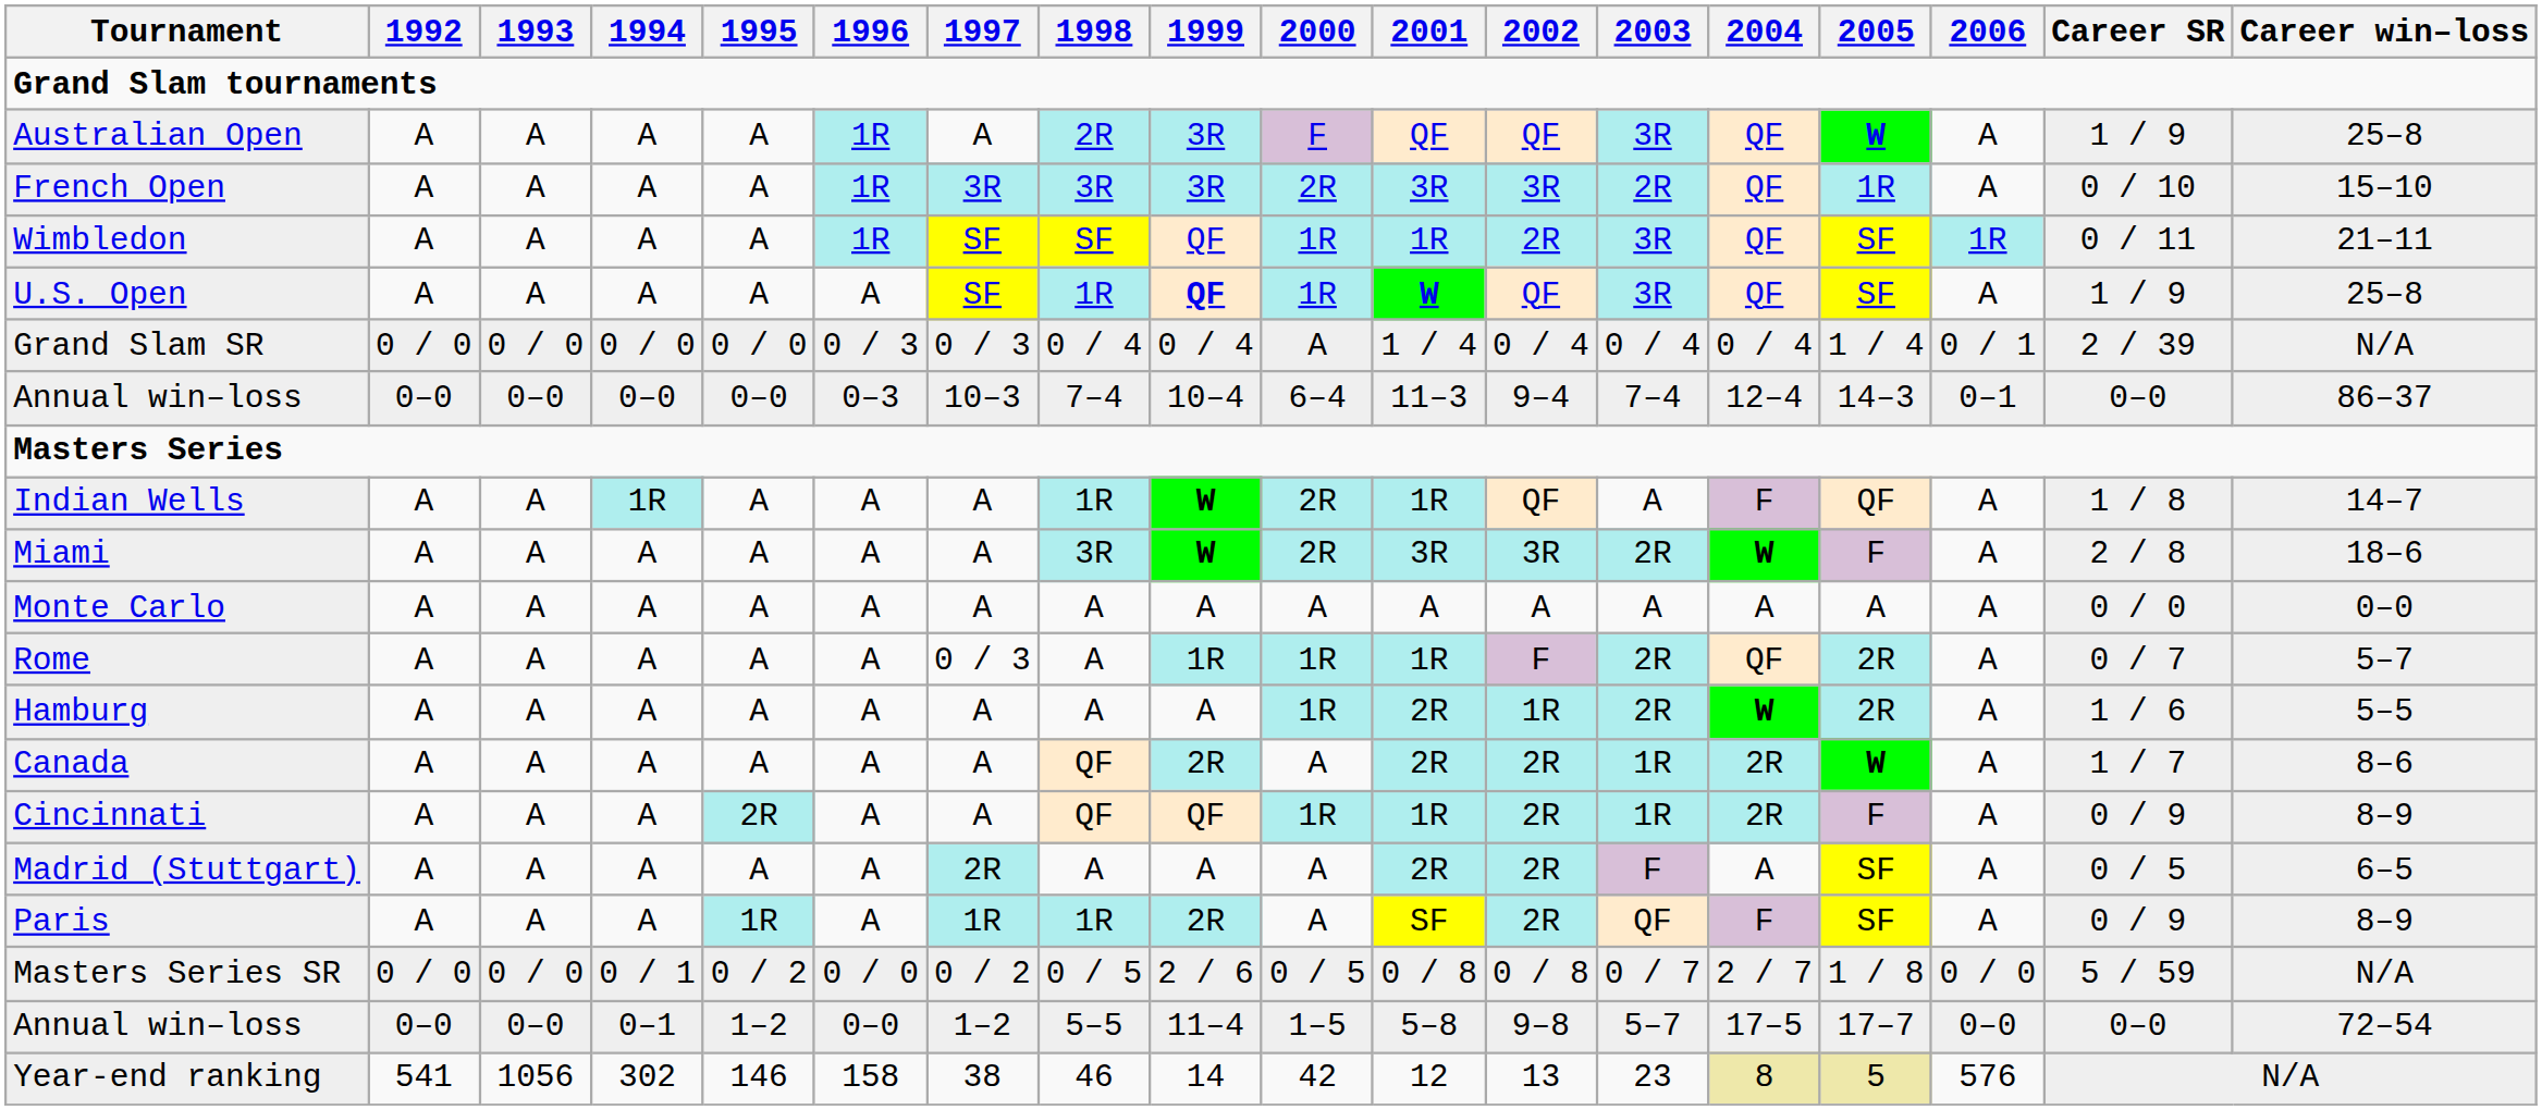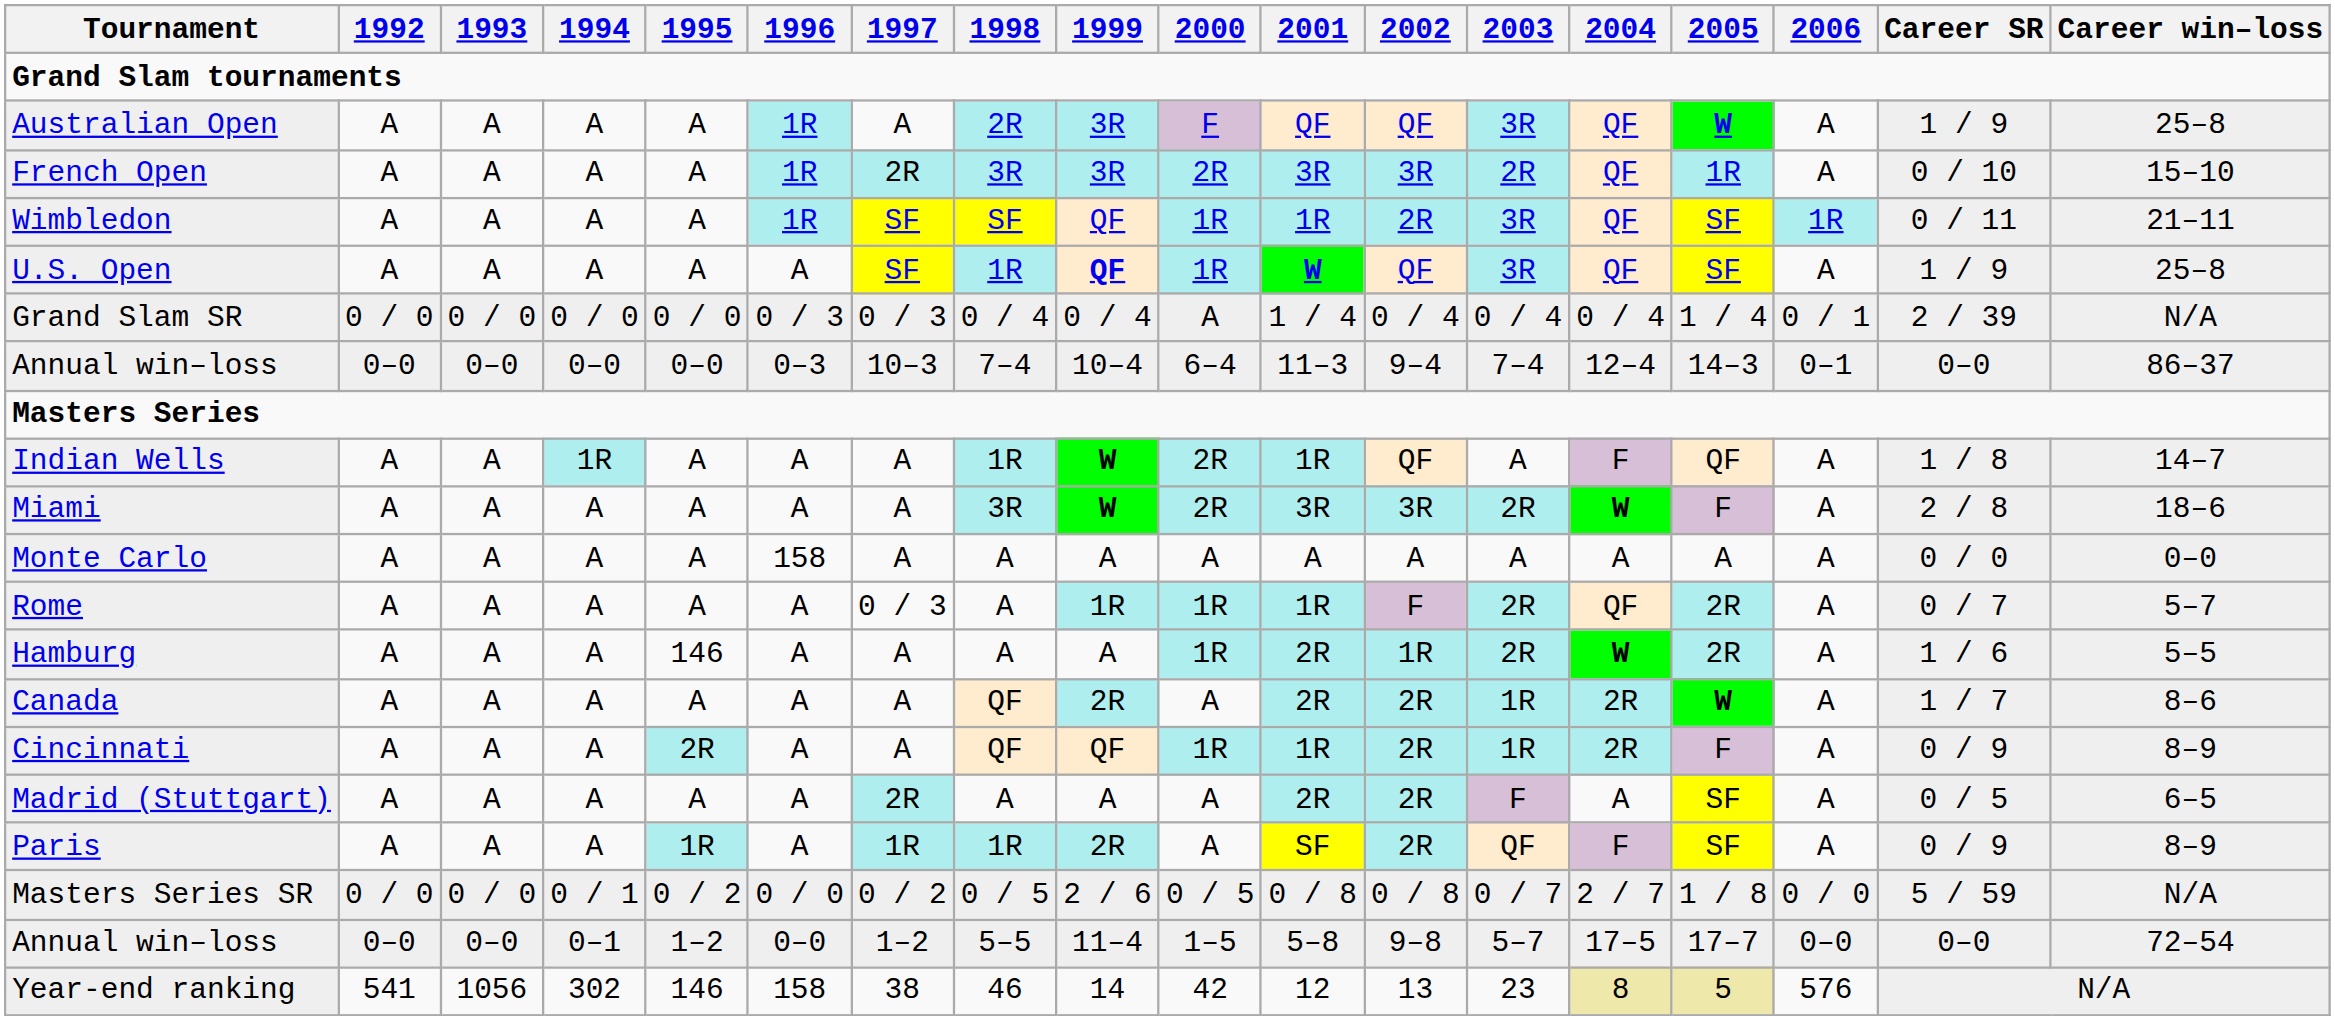French Open | 1997: 3R -> 2R
Monte Carlo | 1996: A -> 158
Hamburg | 1995: A -> 146
